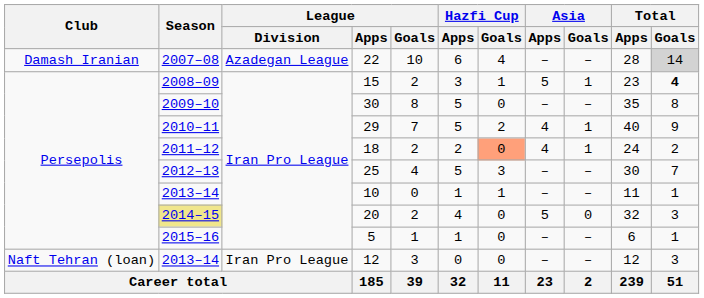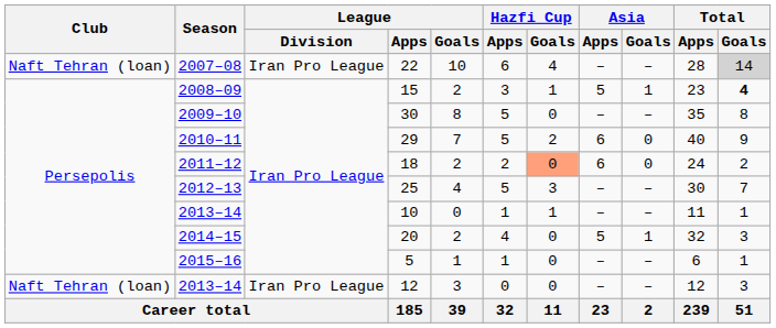22 | Club: Damash Iranian -> Naft Tehran (loan)
22 | League / Division: Azadegan League -> Iran Pro League
29 | Asia / Apps: 4 -> 6
29 | Asia / Goals: 1 -> 0
18 | Asia / Apps: 4 -> 6
18 | Asia / Goals: 1 -> 0
20 | Season: khaki background -> no background
20 | Asia / Goals: 0 -> 1
